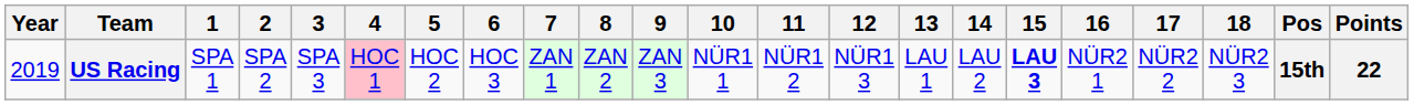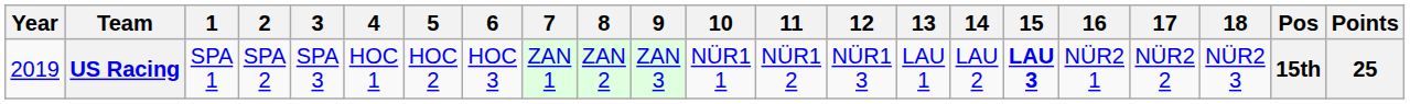US Racing | 4: pink background -> no background
US Racing | Points: 22 -> 25
